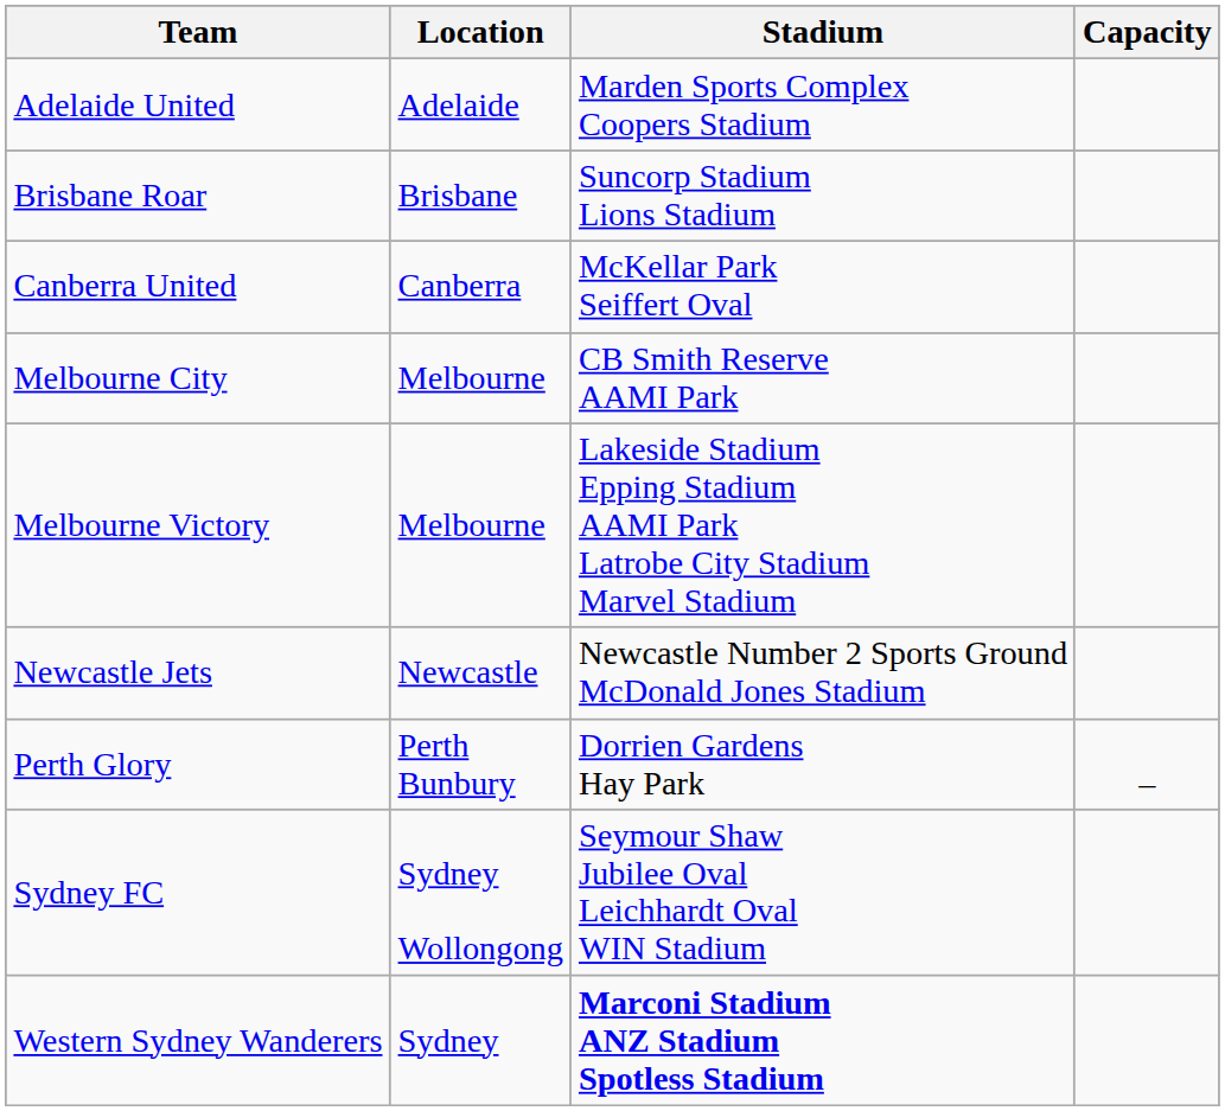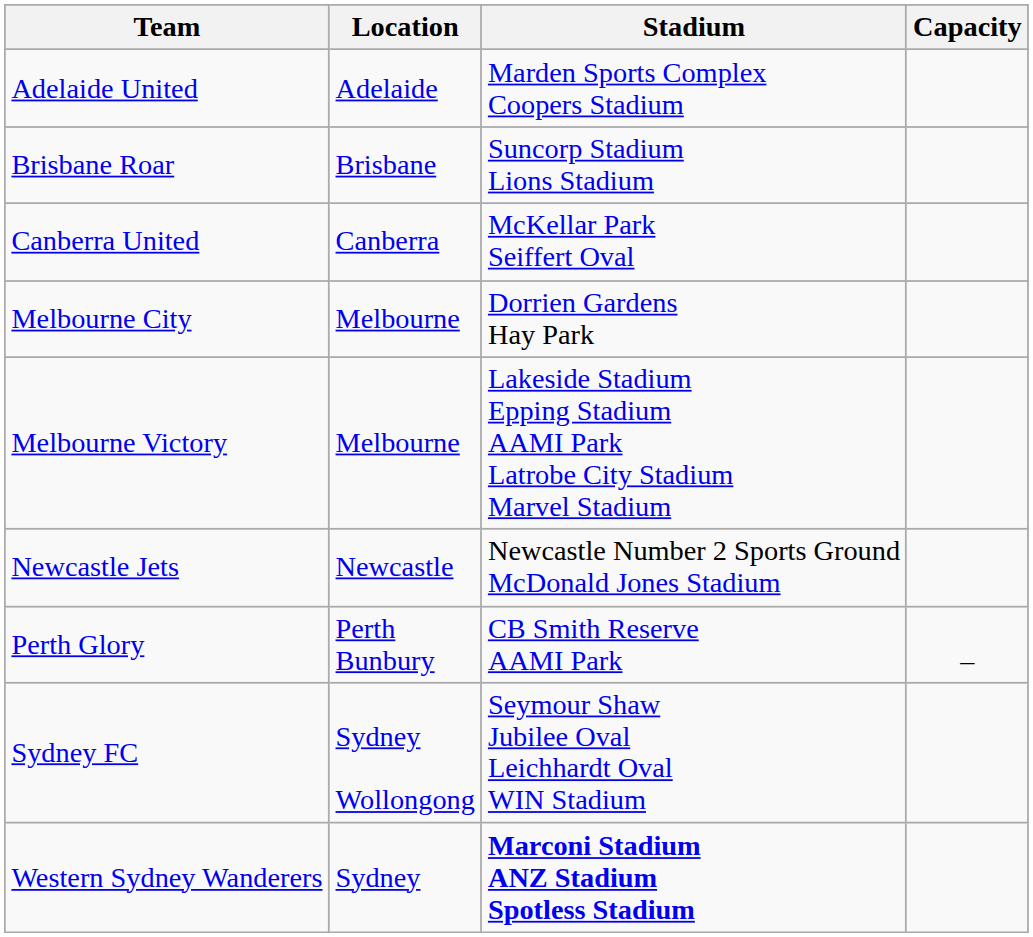Melbourne City | Stadium: CB Smith Reserve AAMI Park -> Dorrien Gardens Hay Park
Perth Glory | Stadium: Dorrien Gardens Hay Park -> CB Smith Reserve AAMI Park
